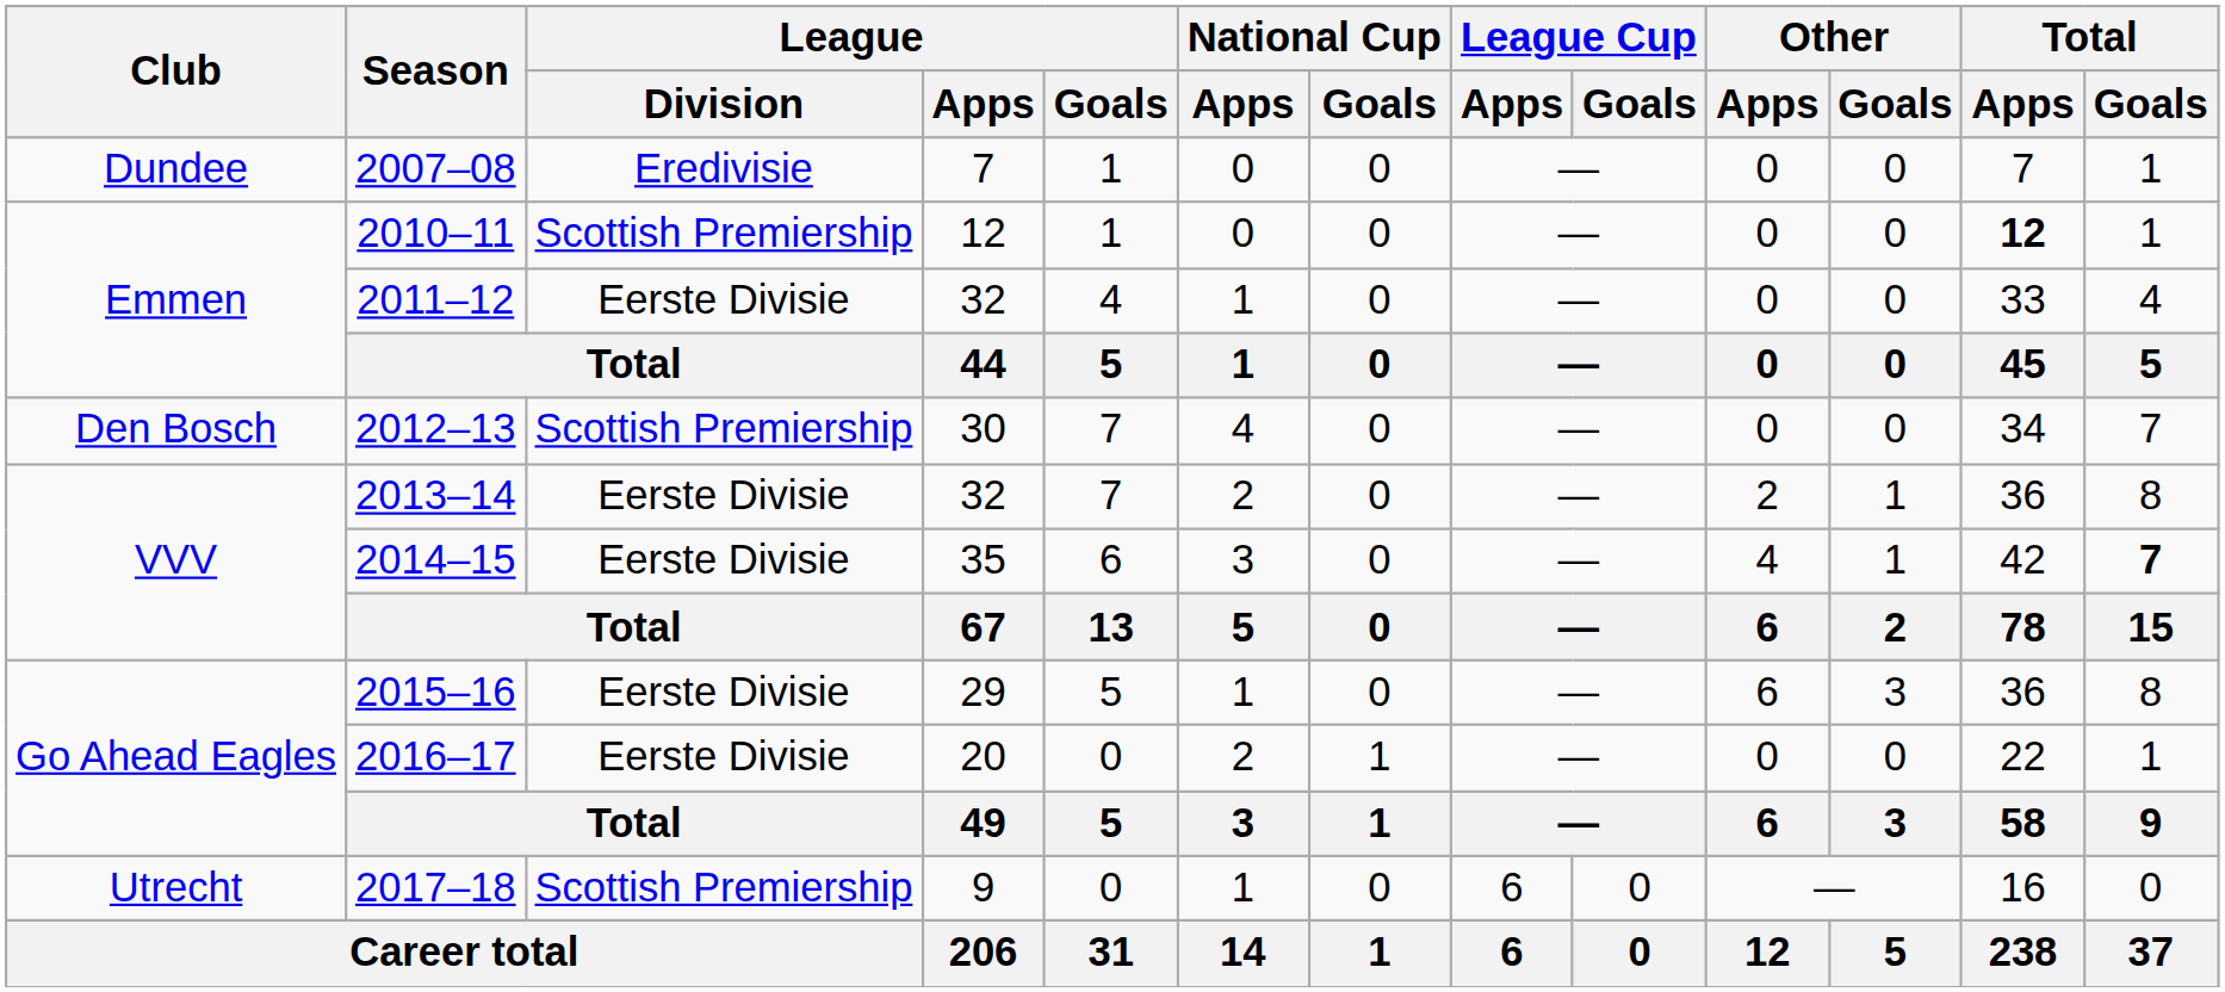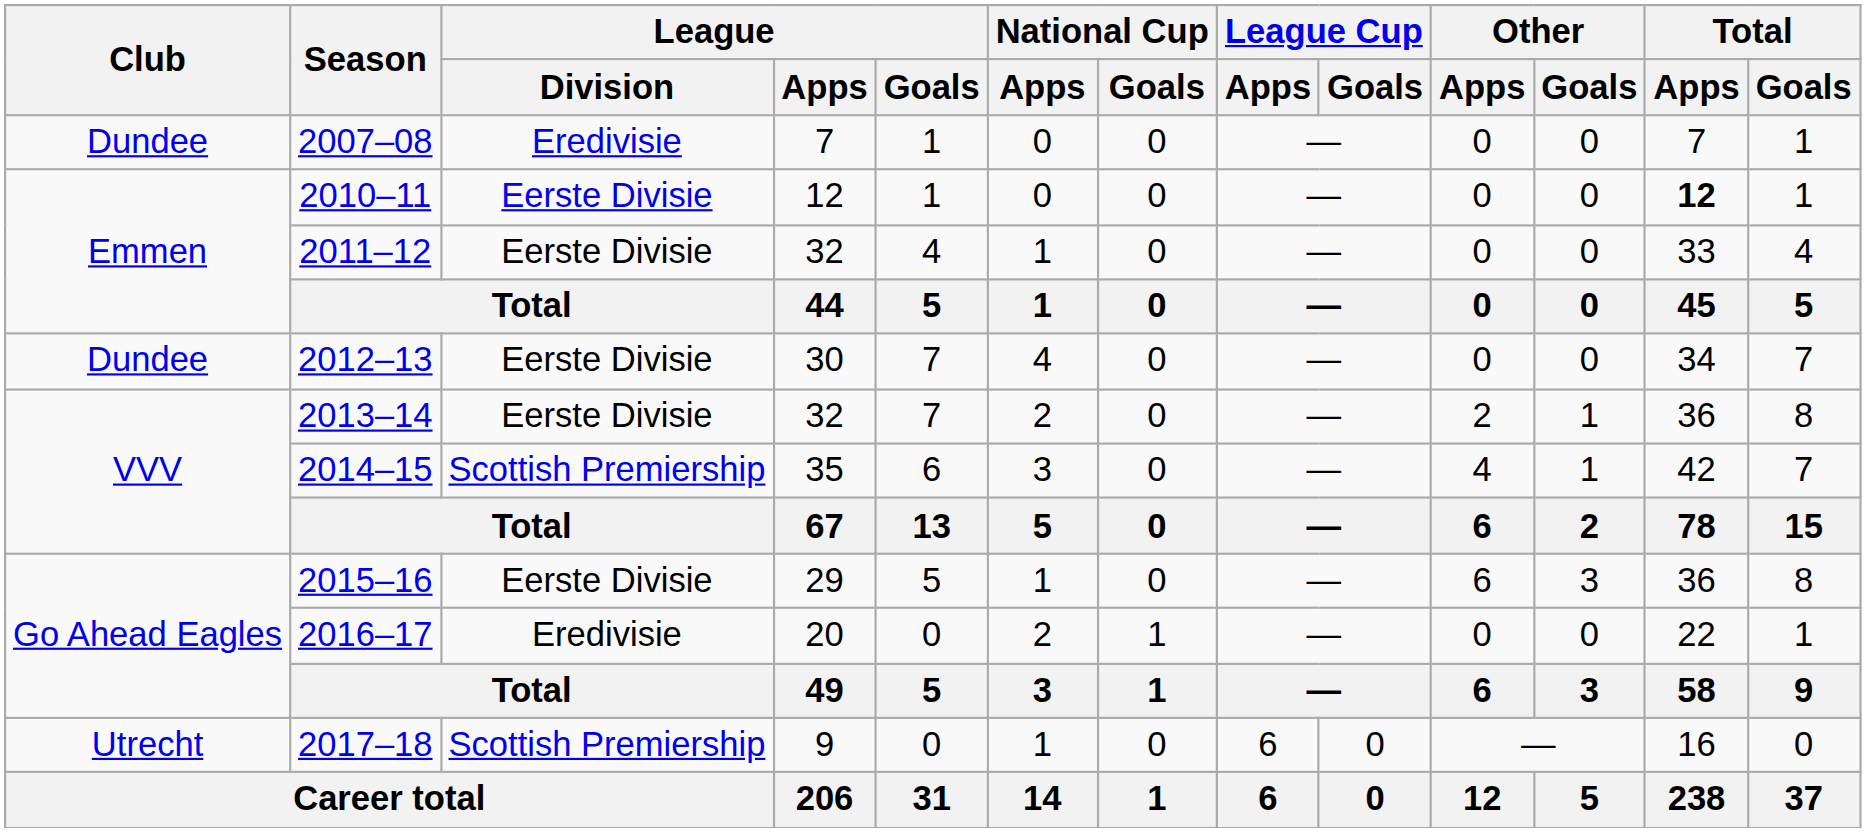2010–11 | League / Division: Scottish Premiership -> Eerste Divisie
2012–13 | Club: Den Bosch -> Dundee
2012–13 | League / Division: Scottish Premiership -> Eerste Divisie
2014–15 | League / Division: Eerste Divisie -> Scottish Premiership
2014–15 | Total / Goals: bold -> normal
2016–17 | League / Division: Eerste Divisie -> Eredivisie
